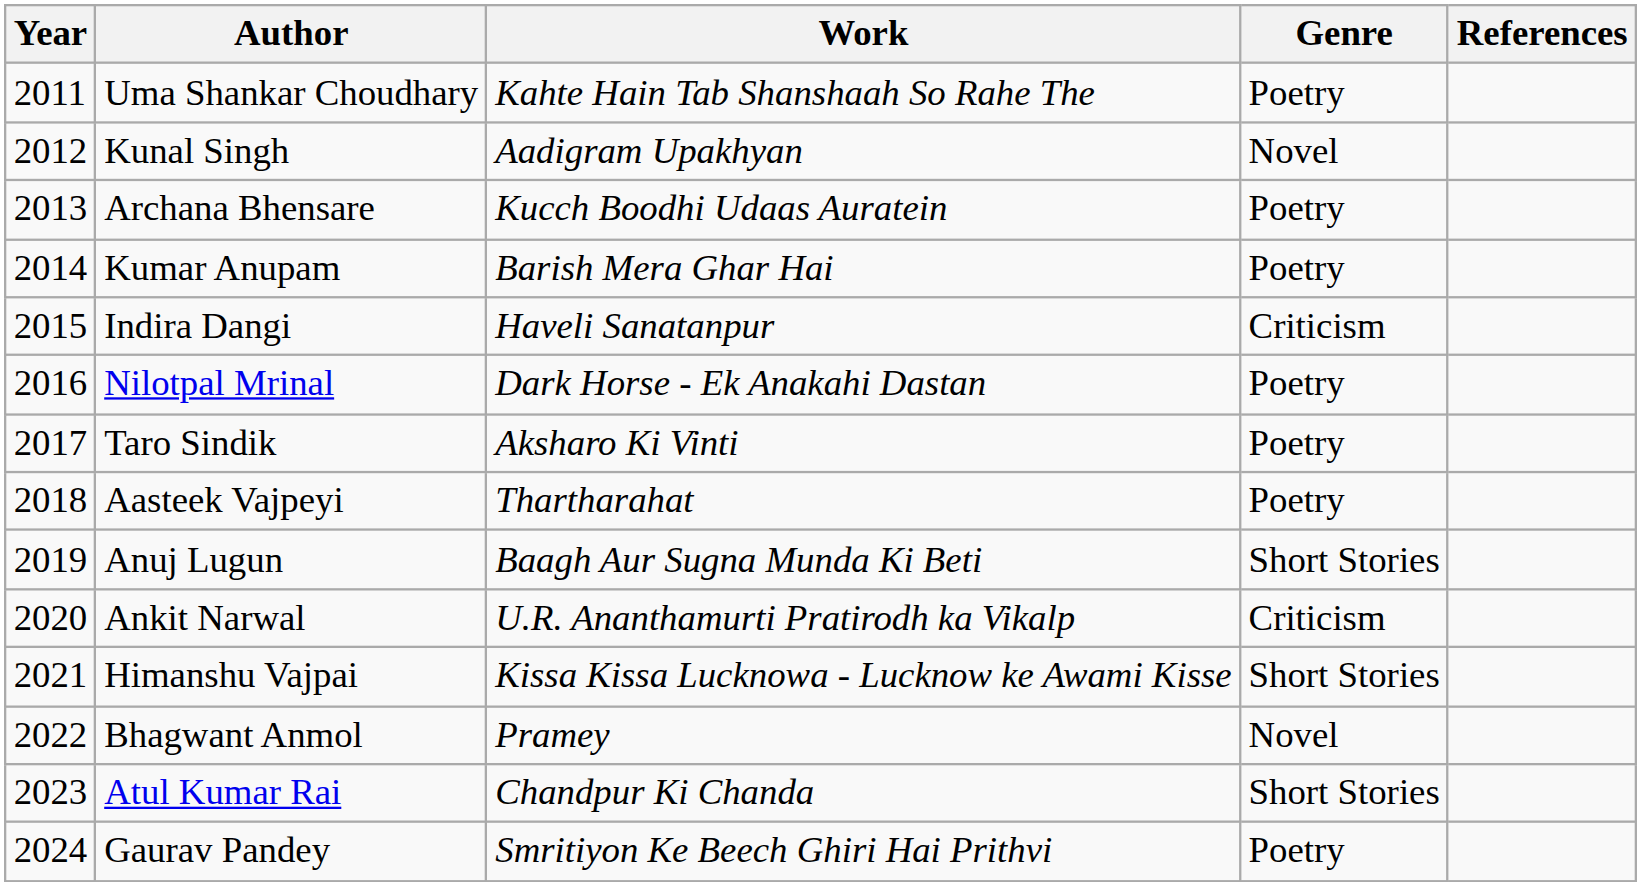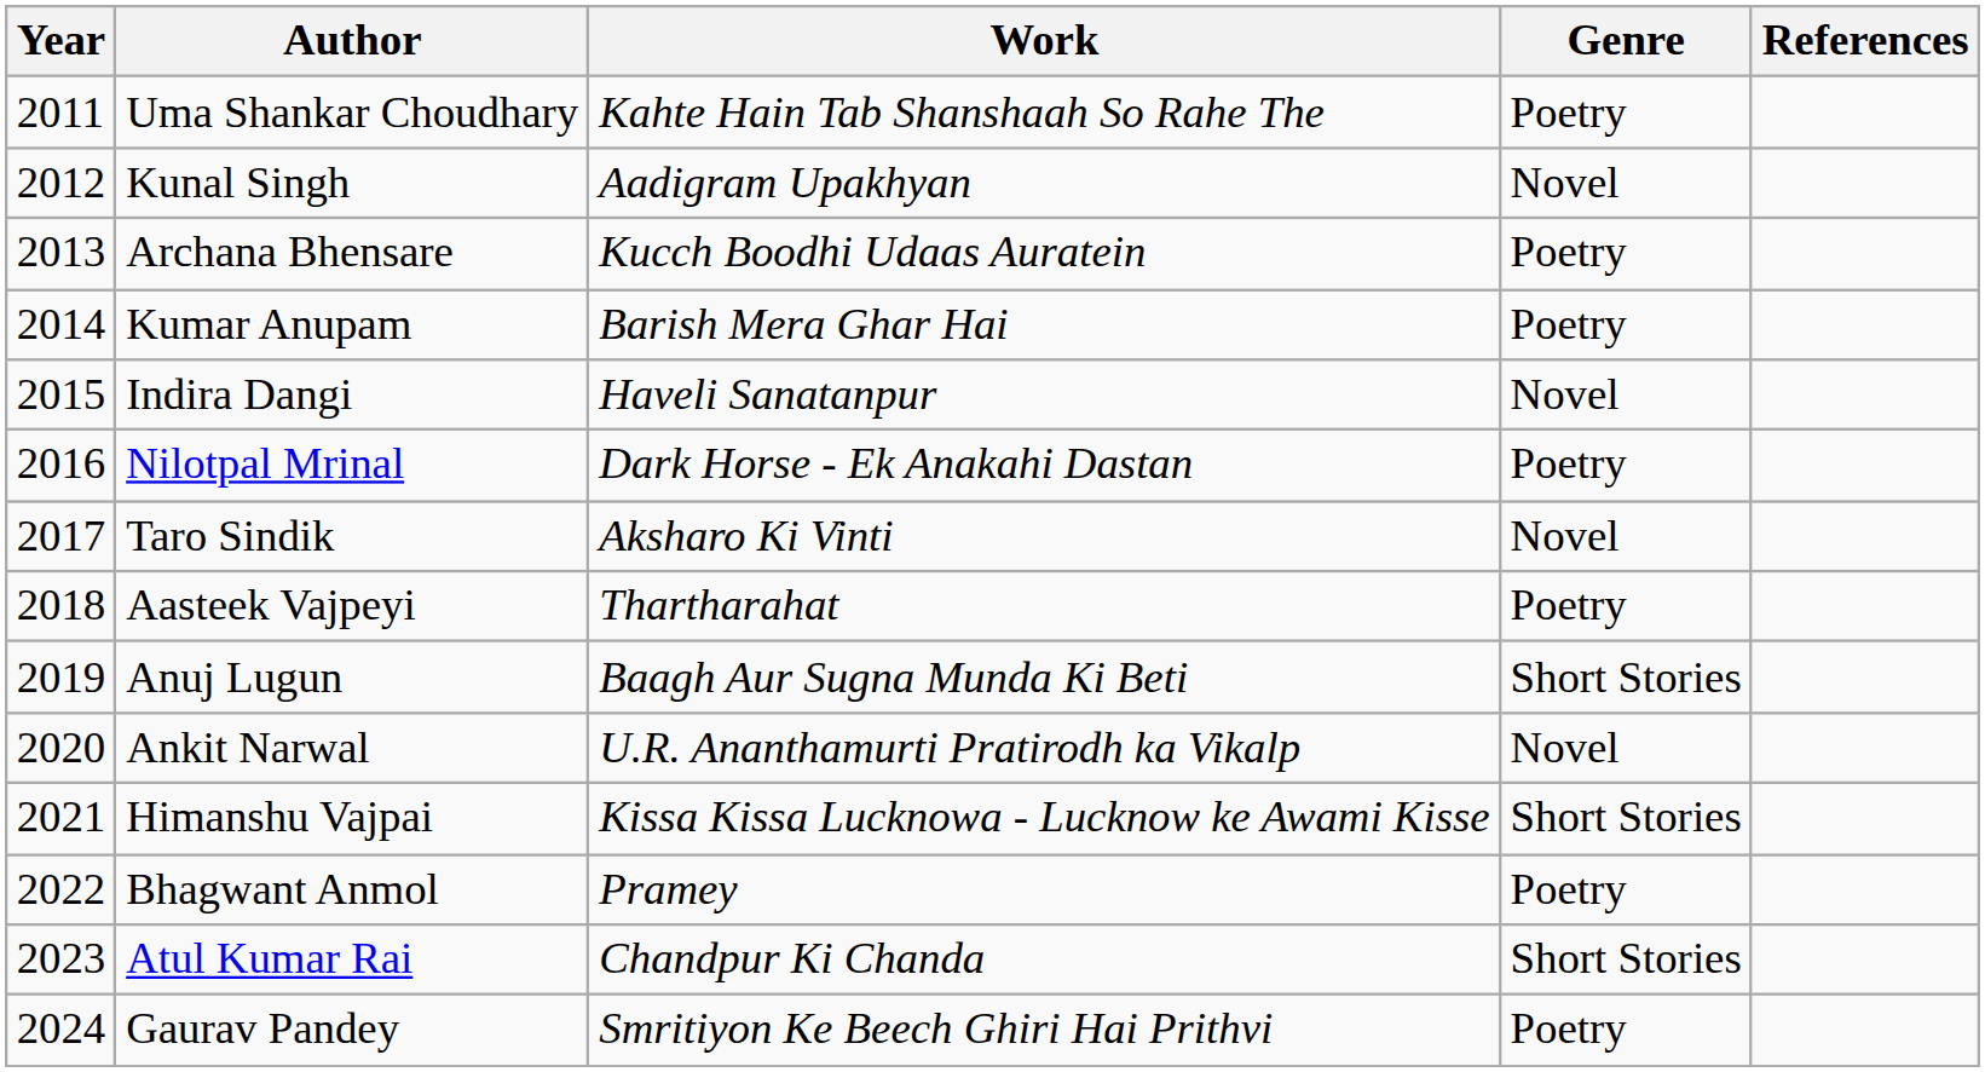Indira Dangi | Genre: Criticism -> Novel
Taro Sindik | Genre: Poetry -> Novel
Ankit Narwal | Genre: Criticism -> Novel
Bhagwant Anmol | Genre: Novel -> Poetry
